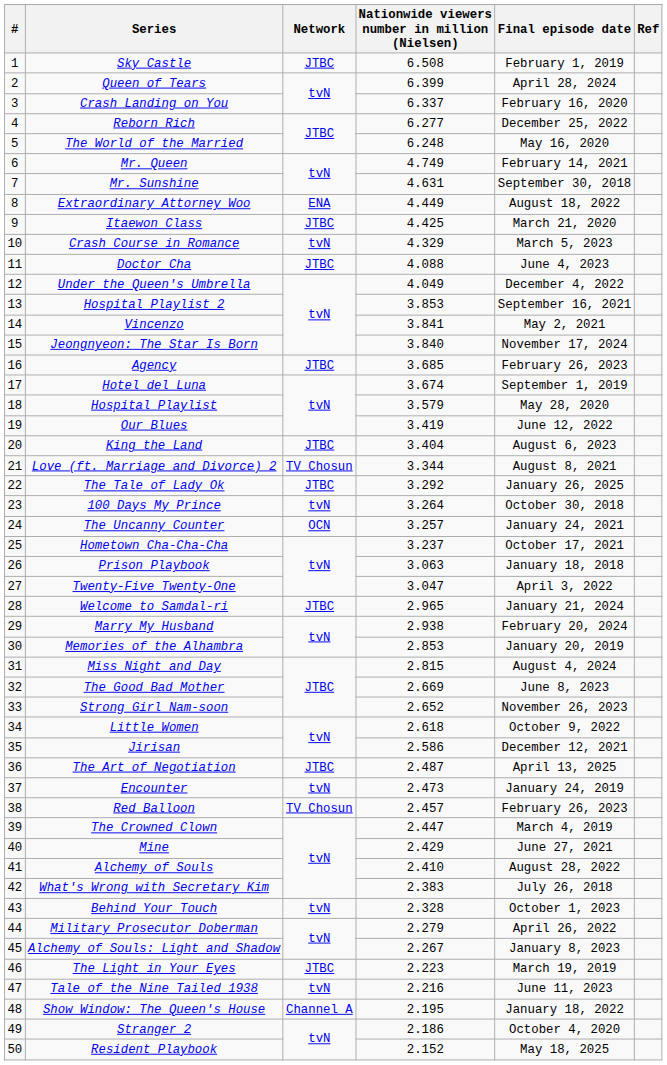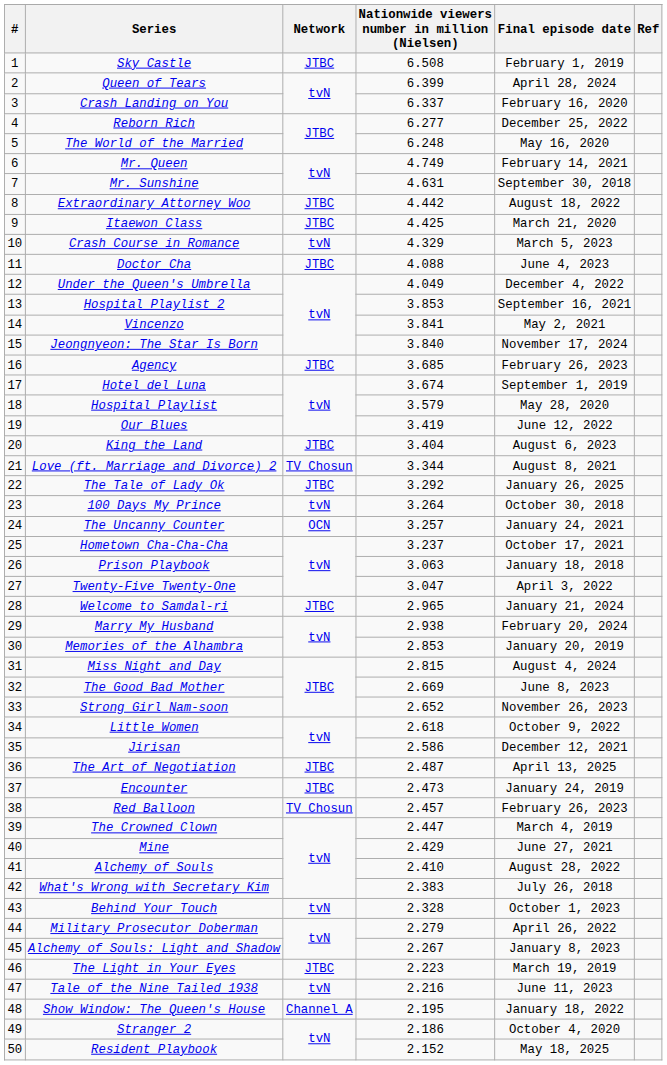Extraordinary Attorney Woo | Network: ENA -> JTBC
Extraordinary Attorney Woo | Nationwide viewers number in million (Nielsen): 4.449 -> 4.442
Encounter | Network: tvN -> JTBC
